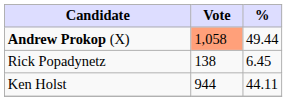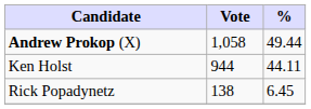Andrew Prokop (X) | Vote: lightsalmon background -> no background
rows swapped: Ken Holst <-> Rick Popadynetz
